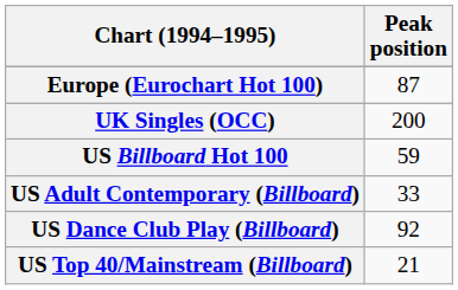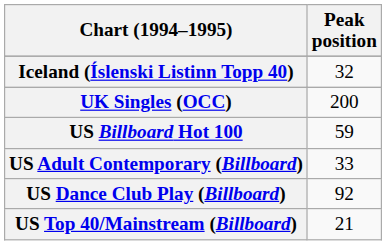- row: Europe (Eurochart Hot 100) | 87
+ row: Iceland (Íslenski Listinn Topp 40) | 32
